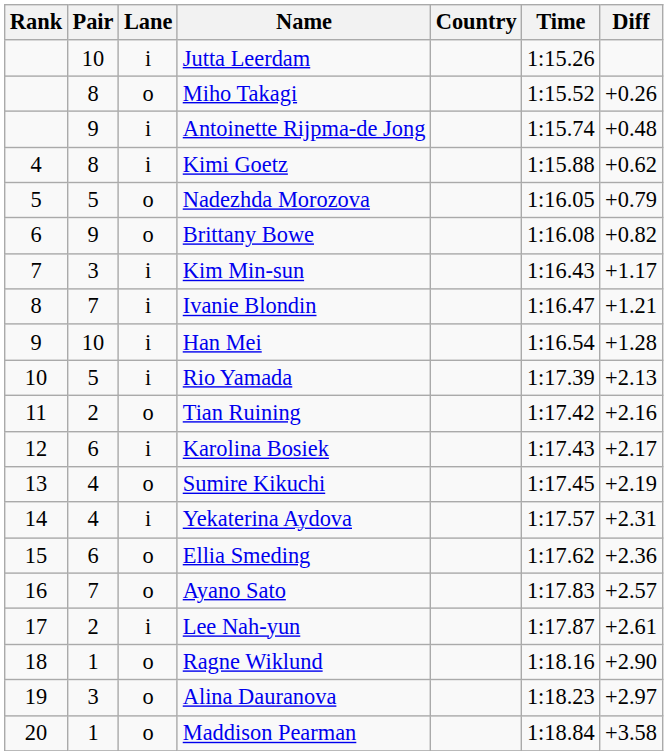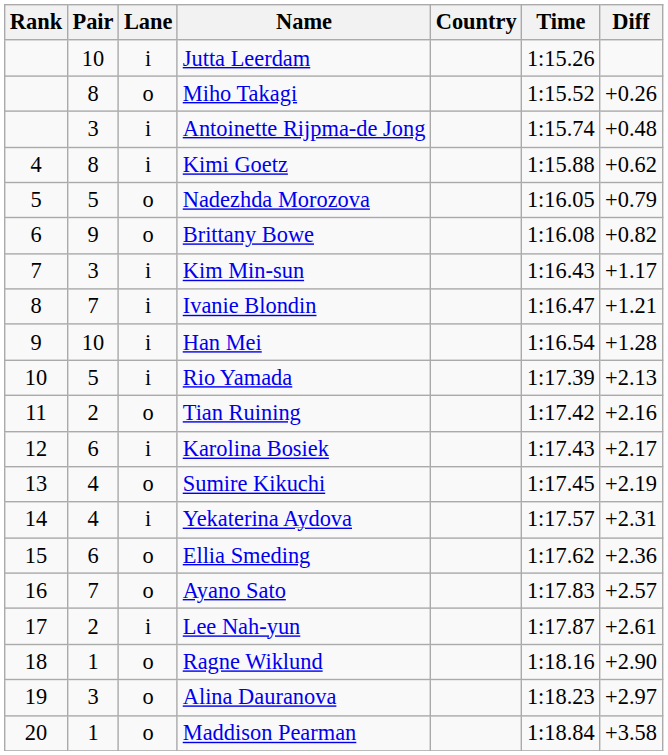Antoinette Rijpma-de Jong | Pair: 9 -> 3
